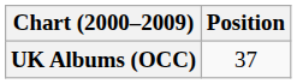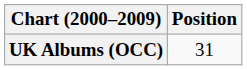UK Albums (OCC) | Position: 37 -> 31
